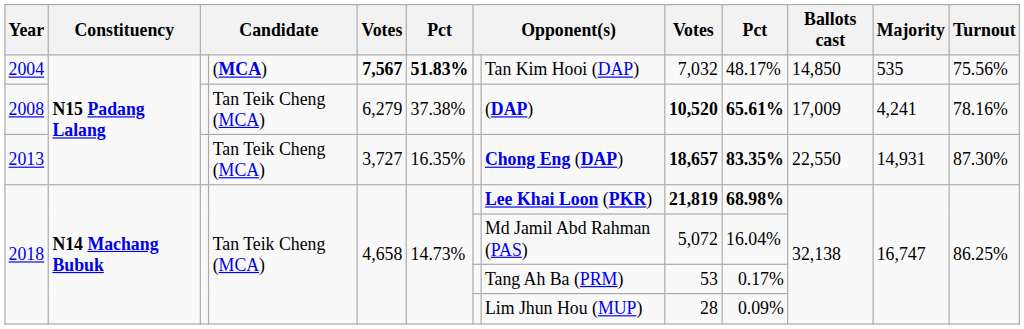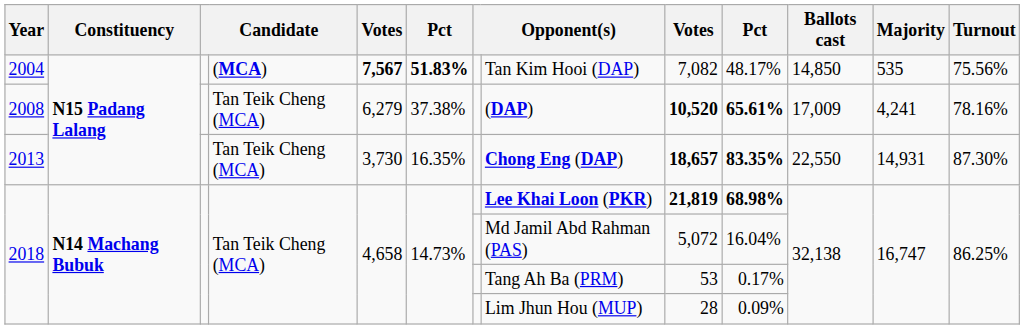2004 | column 9: 7,032 -> 7,082
2013 | column 5: 3,727 -> 3,730
